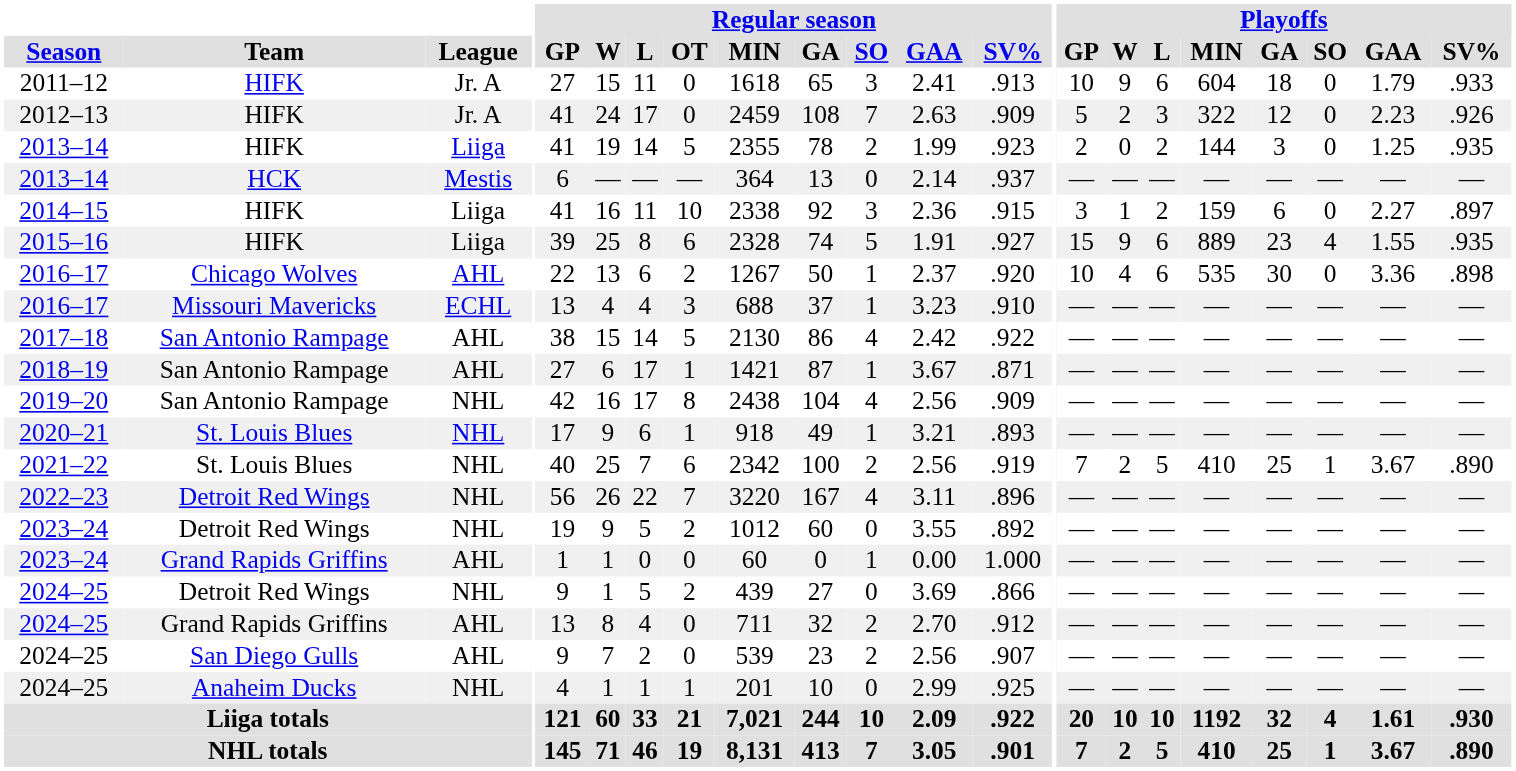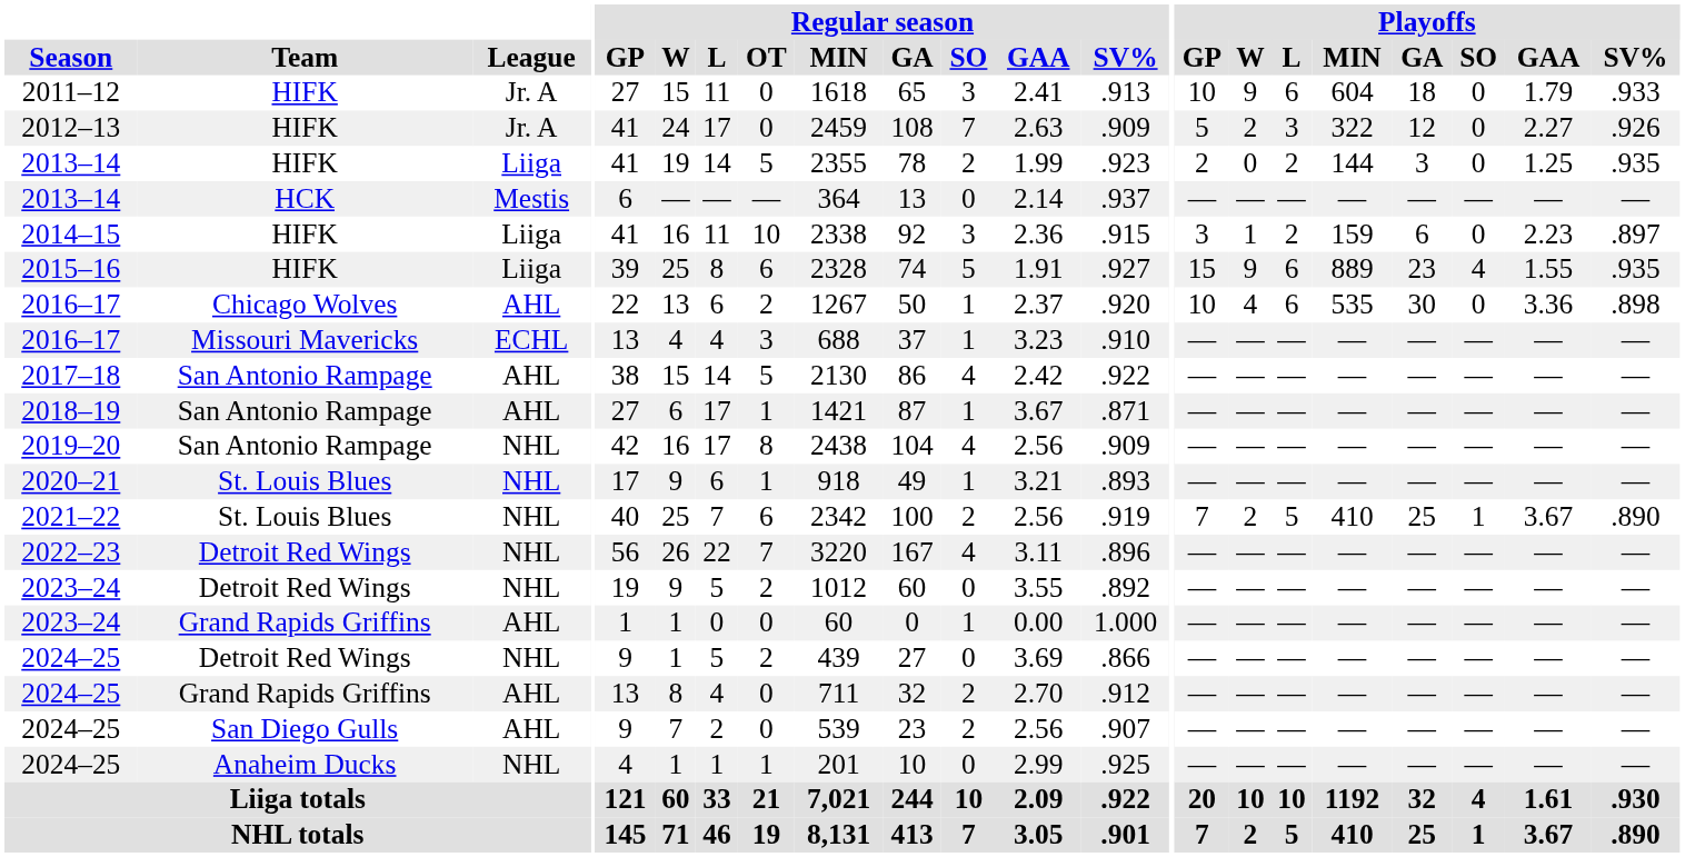2012–13 | Playoffs / GAA: 2.23 -> 2.27
2014–15 | Playoffs / GAA: 2.27 -> 2.23
